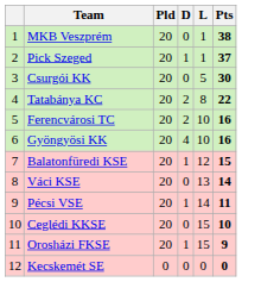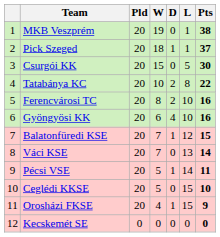+ column: W | 19 | 18 | 15 | 10 | 8 | 6 | 7 | 7 | 5 | 5 | 4 | 0
